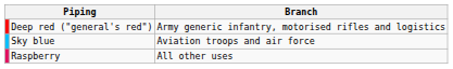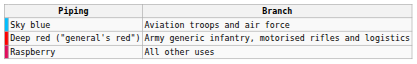rows swapped: Deep red ("general's red") <-> Sky blue
